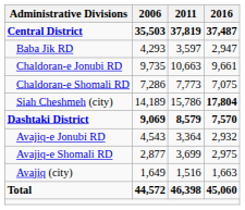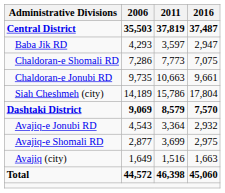rows swapped: Chaldoran-e Jonubi RD <-> Chaldoran-e Shomali RD
Siah Cheshmeh (city) | 2016: bold -> normal
